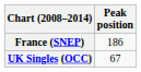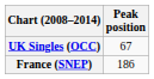rows swapped: France (SNEP) <-> UK Singles (OCC)
